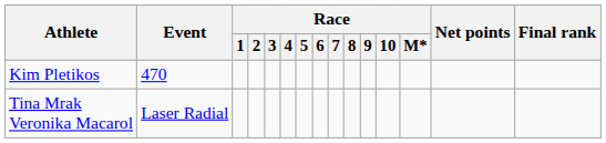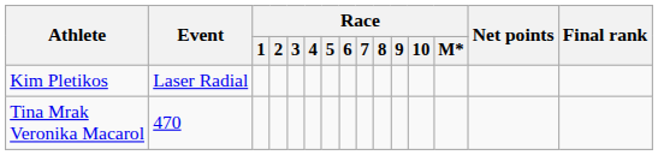Kim Pletikos | Event: 470 -> Laser Radial
Tina Mrak Veronika Macarol | Event: Laser Radial -> 470
